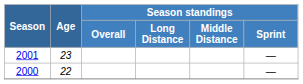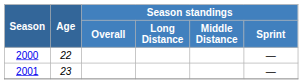rows swapped: 2000 <-> 2001
